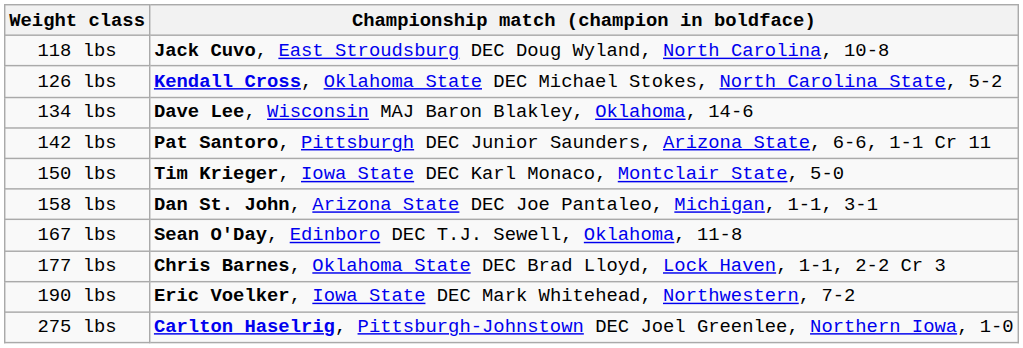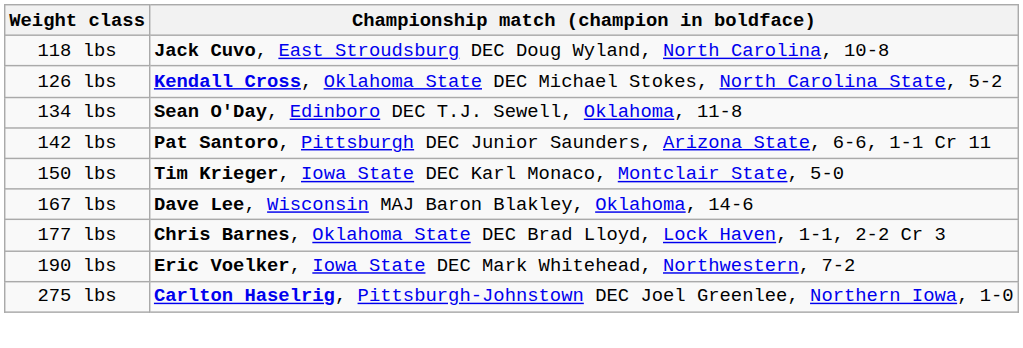134 lbs | Championship match (champion in boldface): Dave Lee, Wisconsin MAJ Baron Blakley, Oklahoma, 14-6 -> Sean O'Day, Edinboro DEC T.J. Sewell, Oklahoma, 11-8
- row: 158 lbs | Dan St. John, Arizona State DEC Joe Pantaleo, Michigan, 1-1, 3-1
167 lbs | Championship match (champion in boldface): Sean O'Day, Edinboro DEC T.J. Sewell, Oklahoma, 11-8 -> Dave Lee, Wisconsin MAJ Baron Blakley, Oklahoma, 14-6
